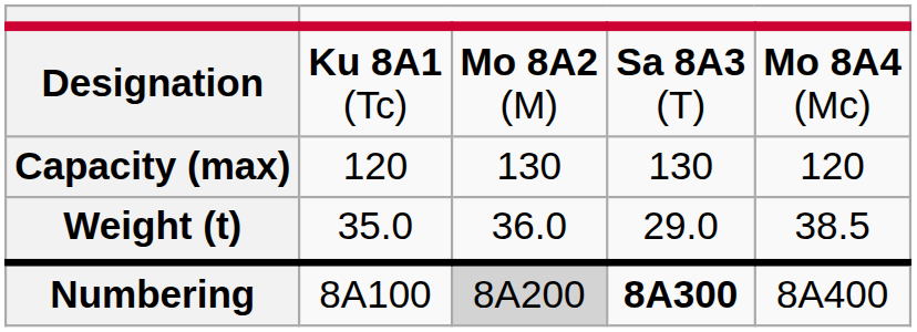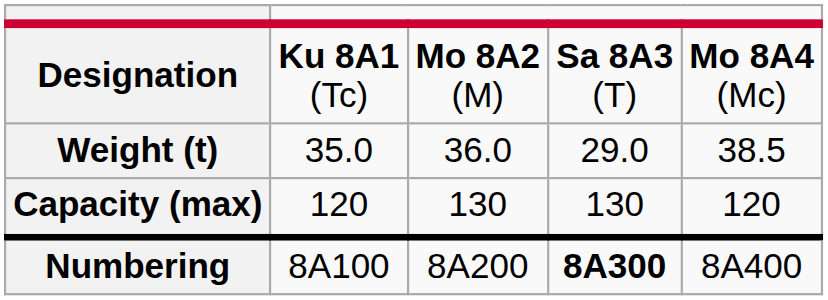rows swapped: Weight (t) <-> Capacity (max)
Numbering | column 3: lightgrey background -> no background
